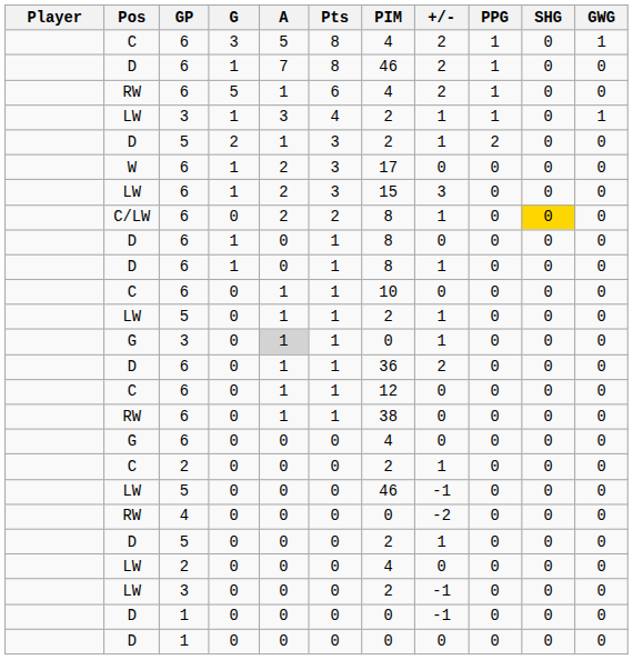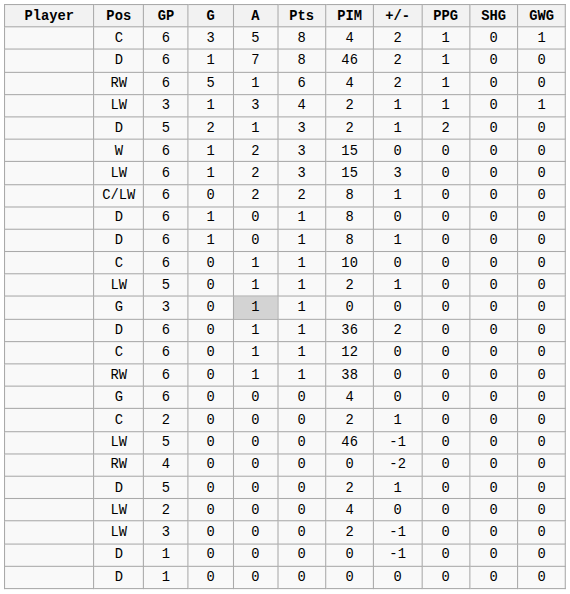W | PIM: 17 -> 15
C/LW | SHG: gold background -> no background
G / 3 | +/-: 1 -> 0
